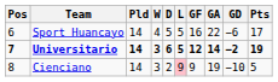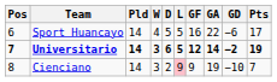Cienciano | Pts: 5 -> 7
